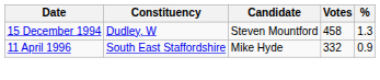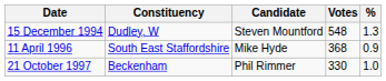15 December 1994 | Votes: 458 -> 548
11 April 1996 | Votes: 332 -> 368
+ row: 21 October 1997 | Beckenham | Phil Rimmer | 330 | 1.0
